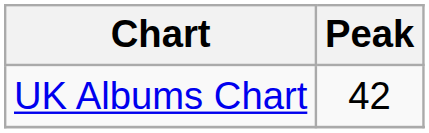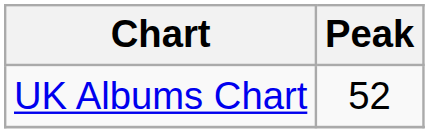UK Albums Chart | Peak: 42 -> 52
